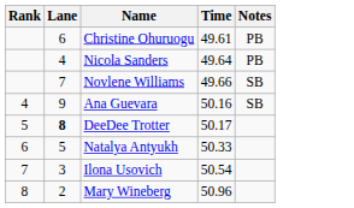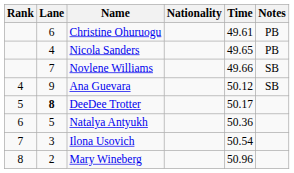+ column: Nationality
Nicola Sanders | Time: 49.64 -> 49.65
Ana Guevara | Time: 50.16 -> 50.12
Natalya Antyukh | Time: 50.33 -> 50.36
